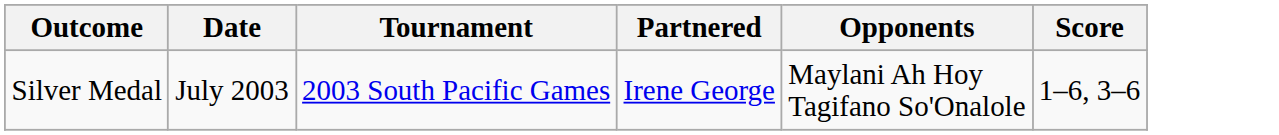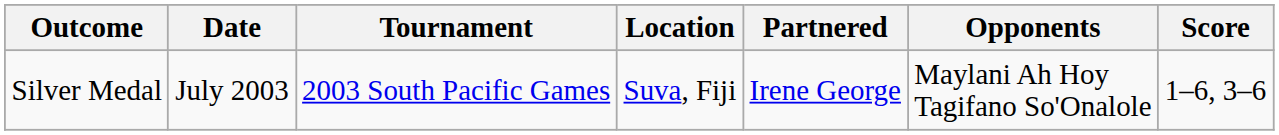+ column: Location | Suva, Fiji
